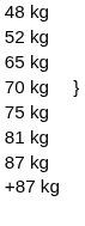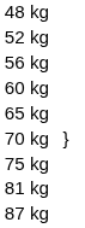+ row: 56 kg
+ row: 60 kg
- row: +87 kg
